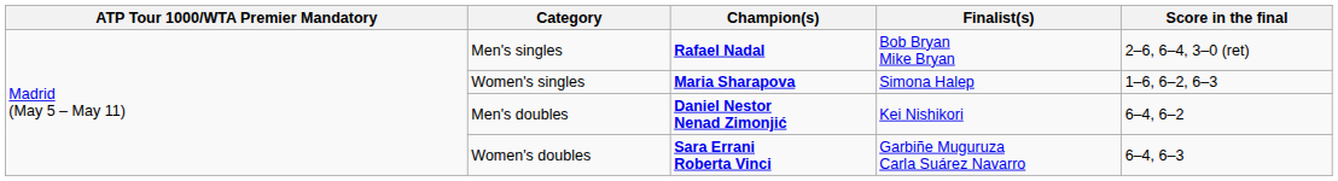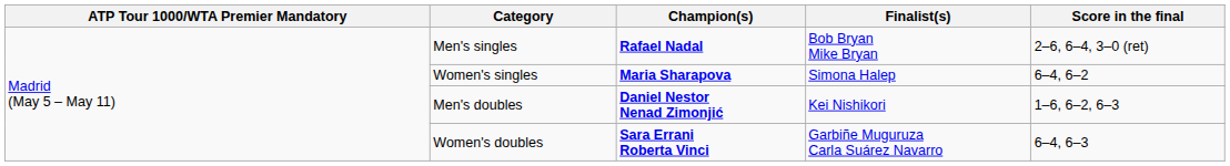Women's singles | Score in the final: 1–6, 6–2, 6–3 -> 6–4, 6–2
Men's doubles | Score in the final: 6–4, 6–2 -> 1–6, 6–2, 6–3
